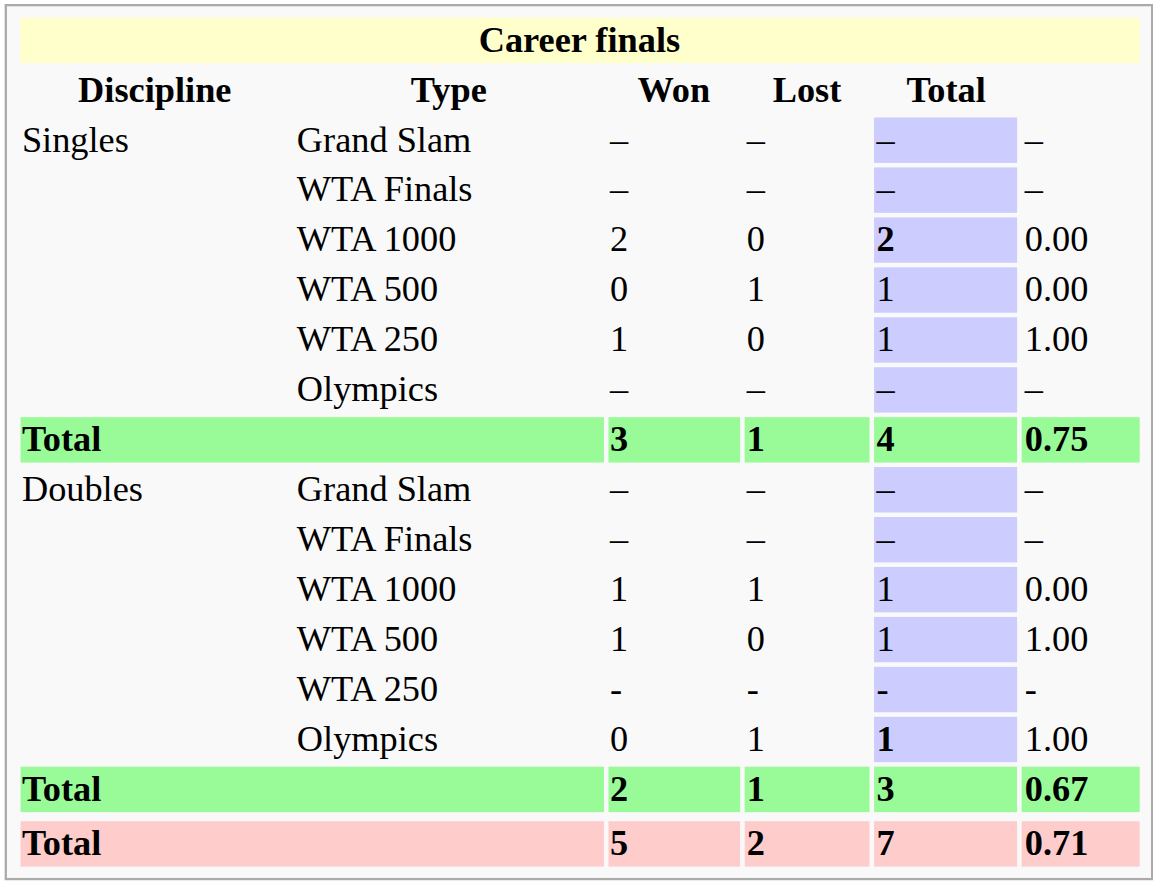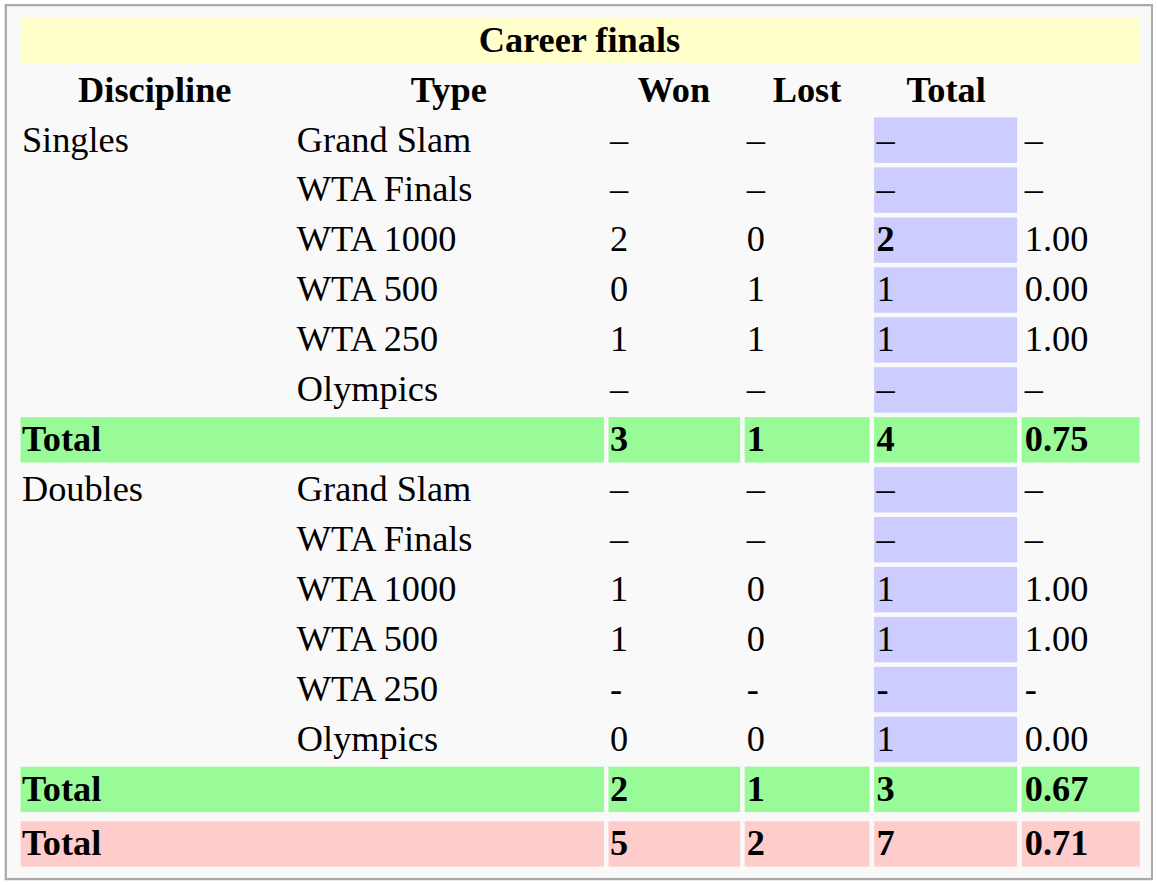WTA 1000 / 2 | column 6: 0.00 -> 1.00
WTA 250 / 1 | Lost: 0 -> 1
WTA 1000 / 1 | Lost: 1 -> 0
WTA 1000 / 1 | column 6: 0.00 -> 1.00
Olympics / 0 | Lost: 1 -> 0
Olympics / 0 | Total: bold -> normal
Olympics / 0 | column 6: 1.00 -> 0.00
